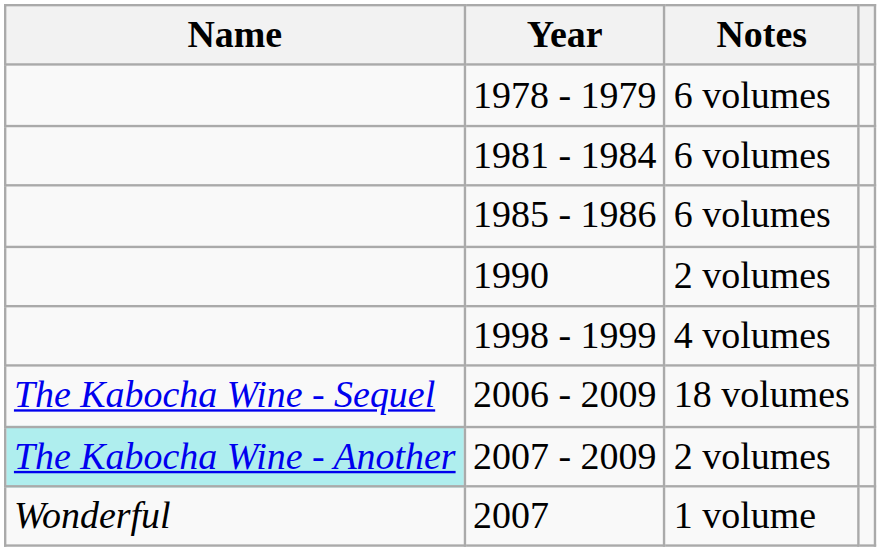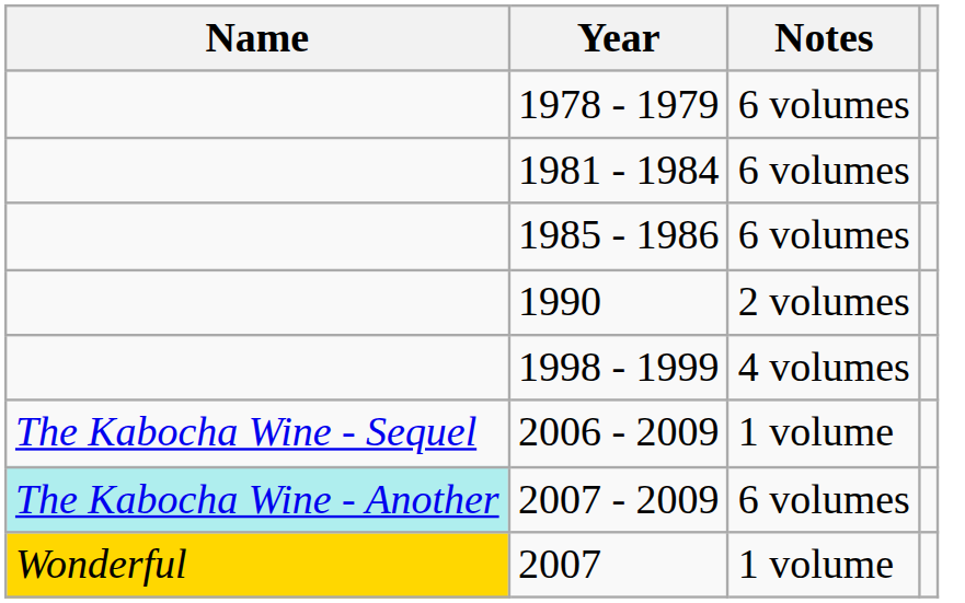2006 - 2009 | Notes: 18 volumes -> 1 volume
2007 - 2009 | Notes: 2 volumes -> 6 volumes
2007 | Name: no background -> gold background
